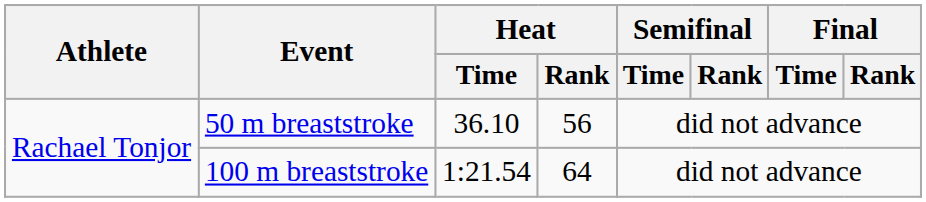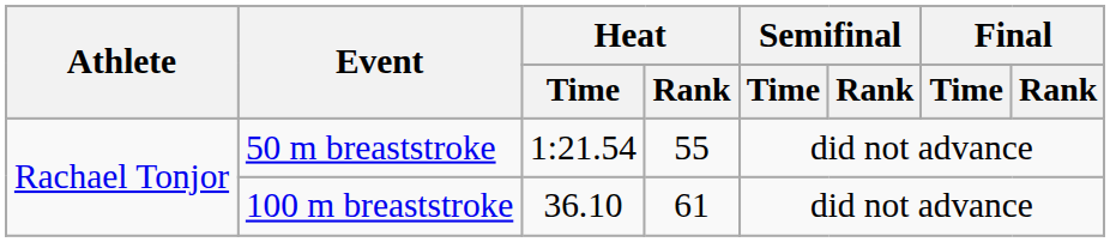50 m breaststroke | Heat / Time: 36.10 -> 1:21.54
50 m breaststroke | Heat / Rank: 56 -> 55
100 m breaststroke | Heat / Time: 1:21.54 -> 36.10
100 m breaststroke | Heat / Rank: 64 -> 61
